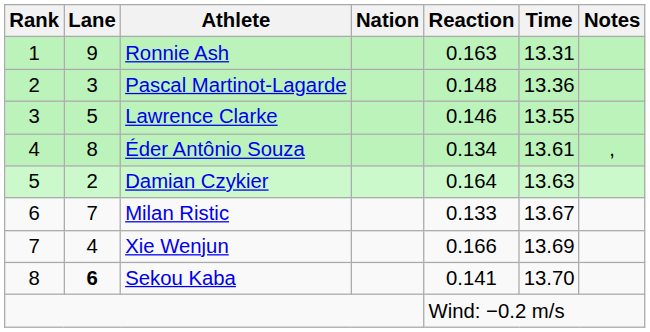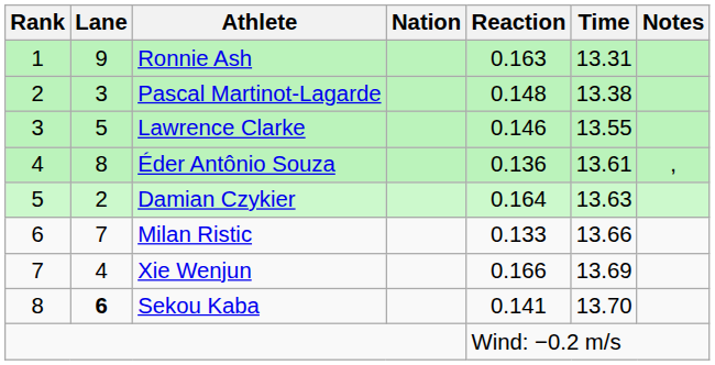Pascal Martinot-Lagarde | Time: 13.36 -> 13.38
Éder Antônio Souza | Reaction: 0.134 -> 0.136
Milan Ristic | Time: 13.67 -> 13.66
